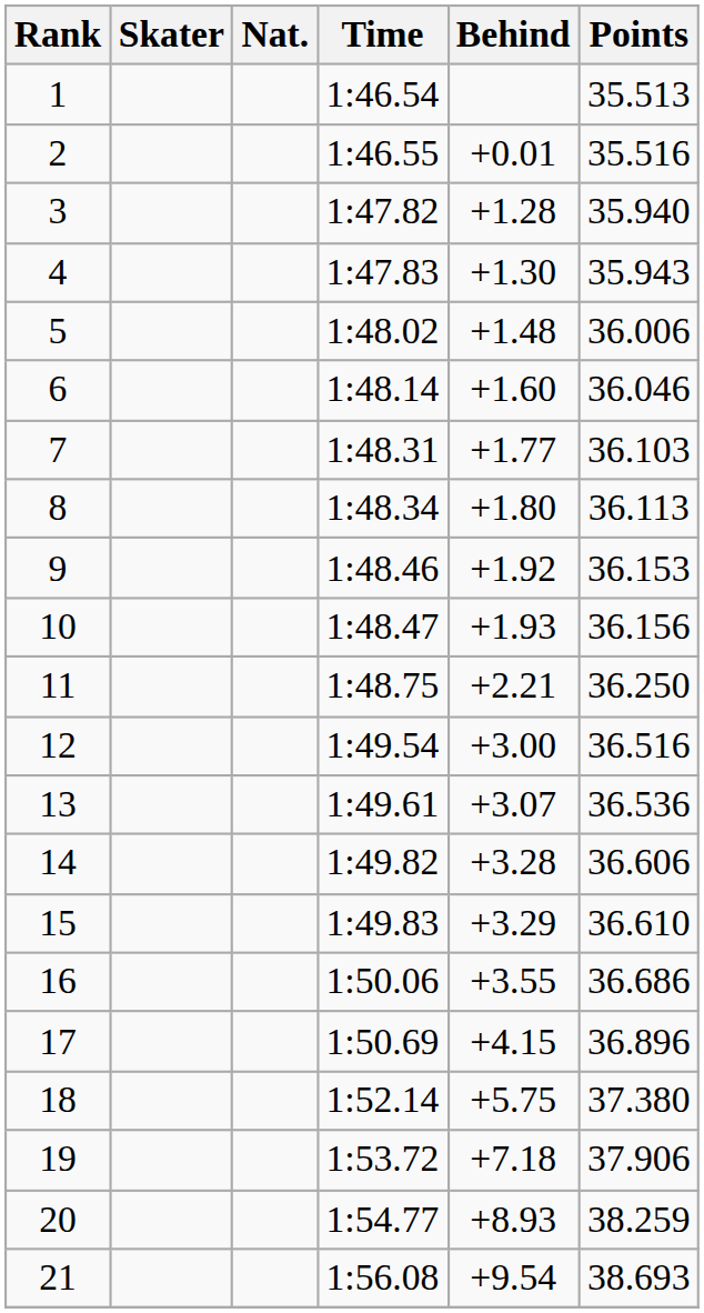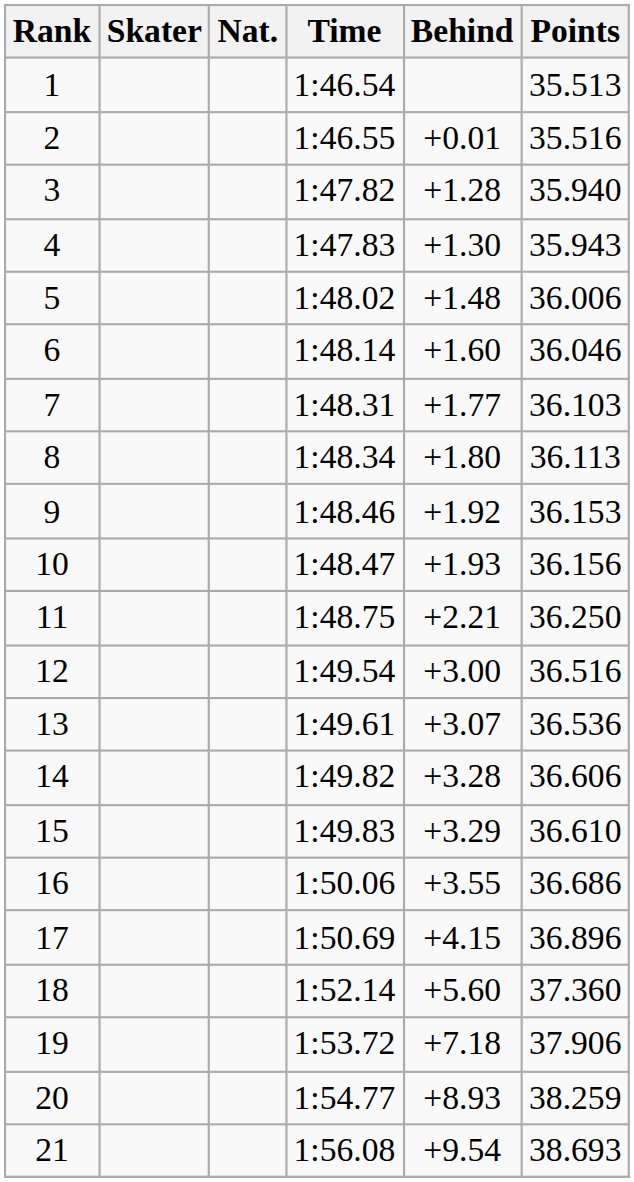18 | Behind: +5.75 -> +5.60
18 | Points: 37.380 -> 37.360
